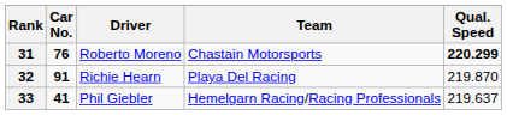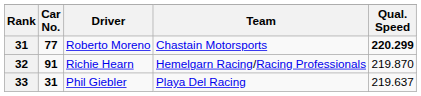Roberto Moreno | Car No.: 76 -> 77
Richie Hearn | Team: Playa Del Racing -> Hemelgarn Racing/Racing Professionals
Phil Giebler | Car No.: 41 -> 31
Phil Giebler | Team: Hemelgarn Racing/Racing Professionals -> Playa Del Racing
